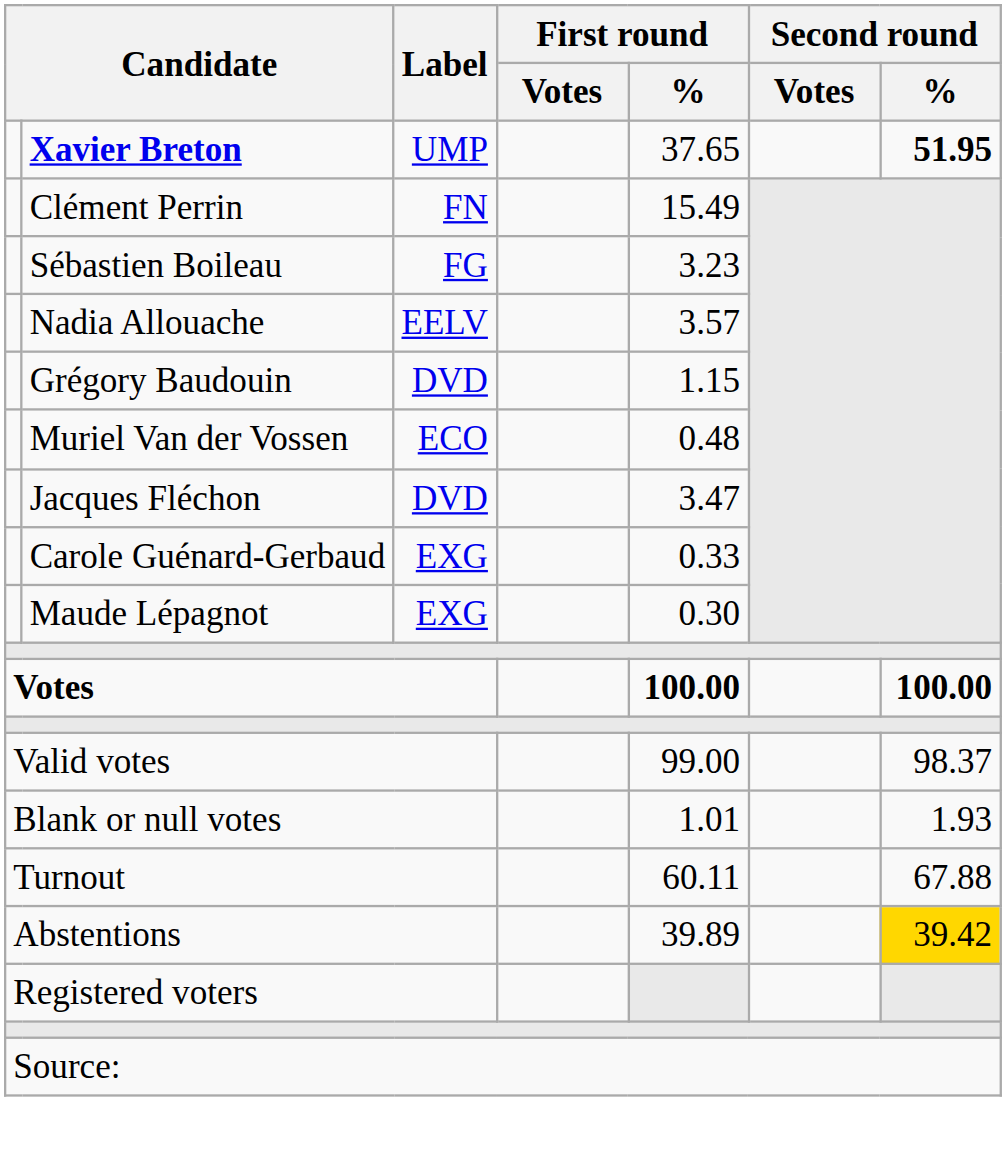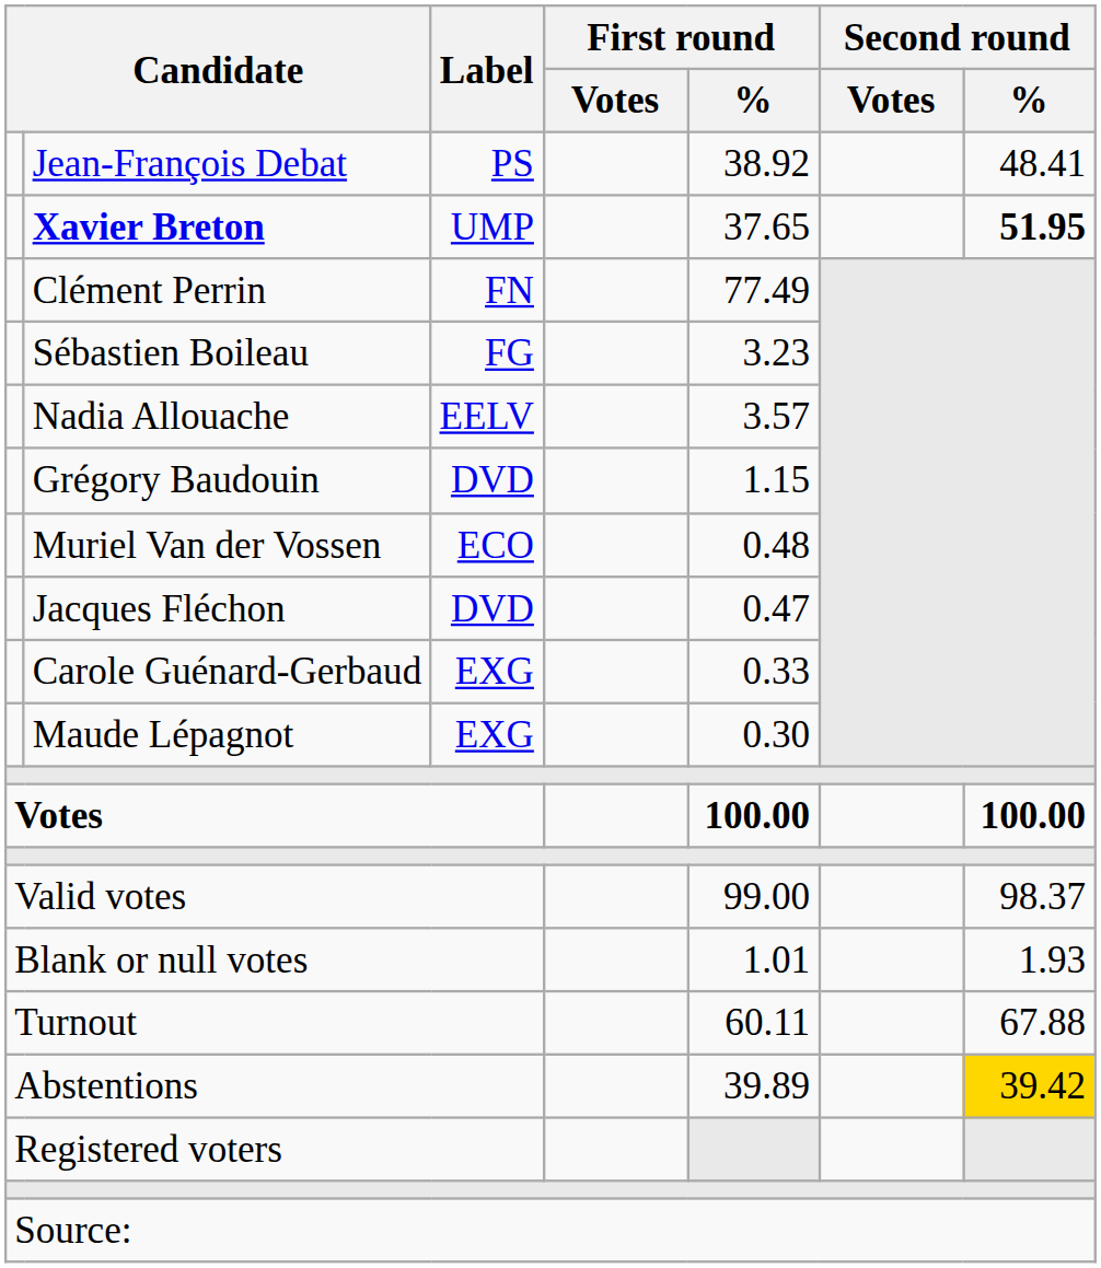+ row: Jean-François Debat | PS | 38.92 | 48.41
Clément Perrin | First round / %: 15.49 -> 77.49
Jacques Fléchon | First round / %: 3.47 -> 0.47
